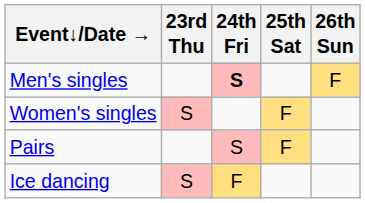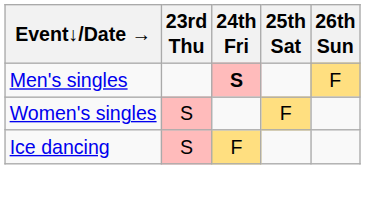- row: Pairs | S | F
